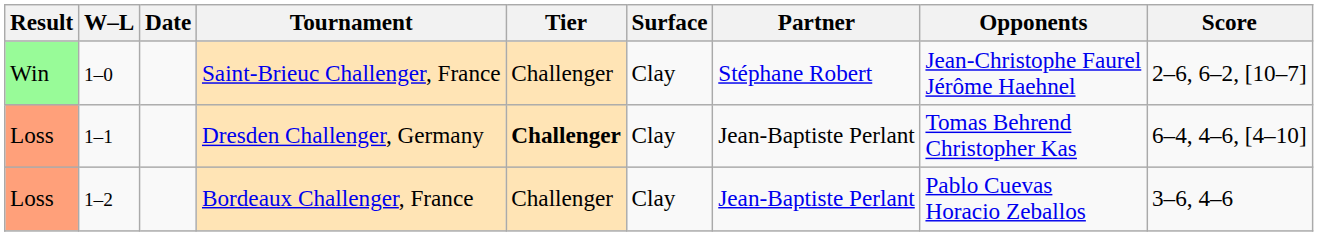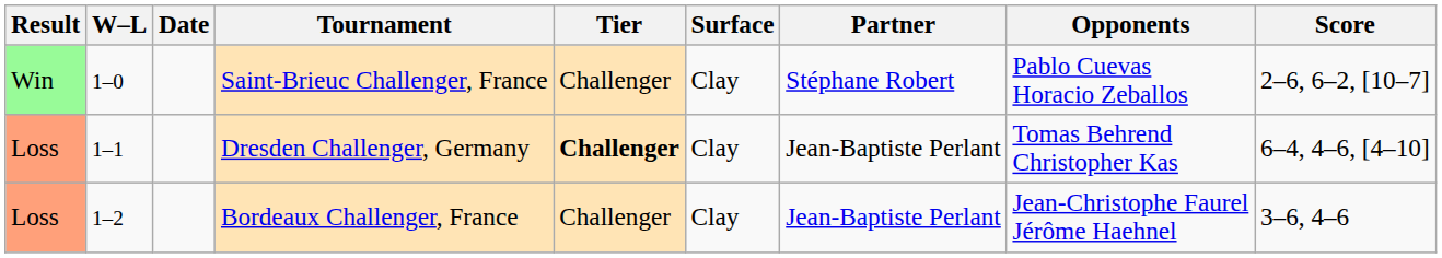Saint-Brieuc Challenger, France | Opponents: Jean-Christophe Faurel Jérôme Haehnel -> Pablo Cuevas Horacio Zeballos
Bordeaux Challenger, France | Opponents: Pablo Cuevas Horacio Zeballos -> Jean-Christophe Faurel Jérôme Haehnel
